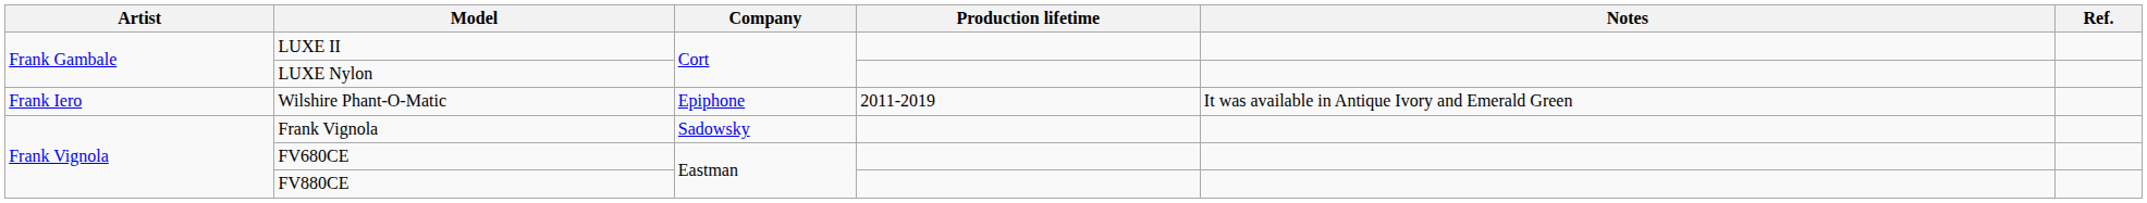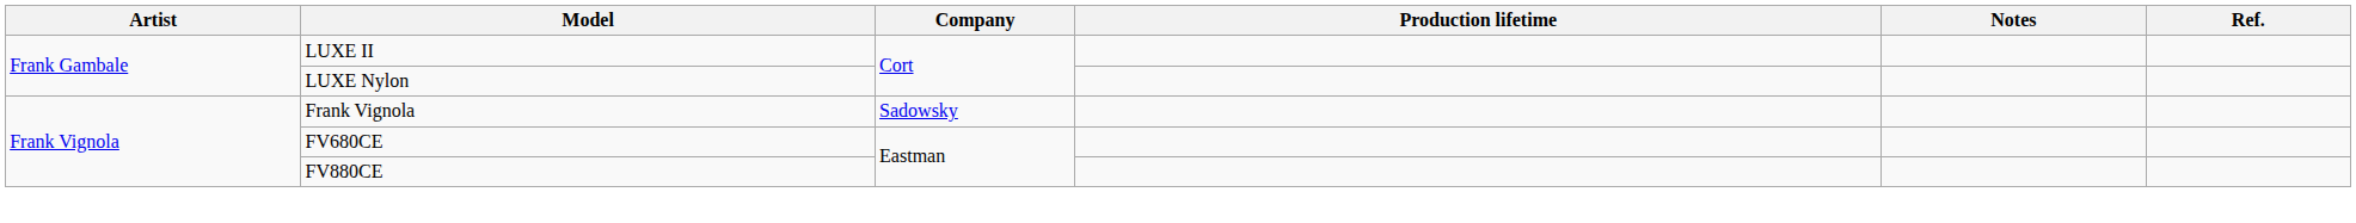- row: Frank Iero | Wilshire Phant-O-Matic | Epiphone | 2011-2019 | It was available in Antique Ivory and Emerald Green
